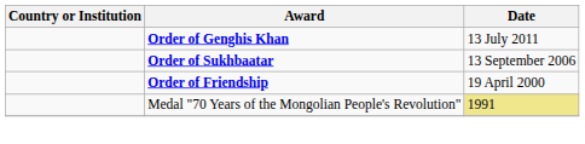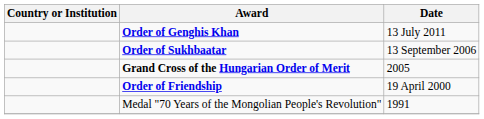+ row: Grand Cross of the Hungarian Order of Merit | 2005
Medal "70 Years of the Mongolian People's Revolution" | Date: khaki background -> no background
